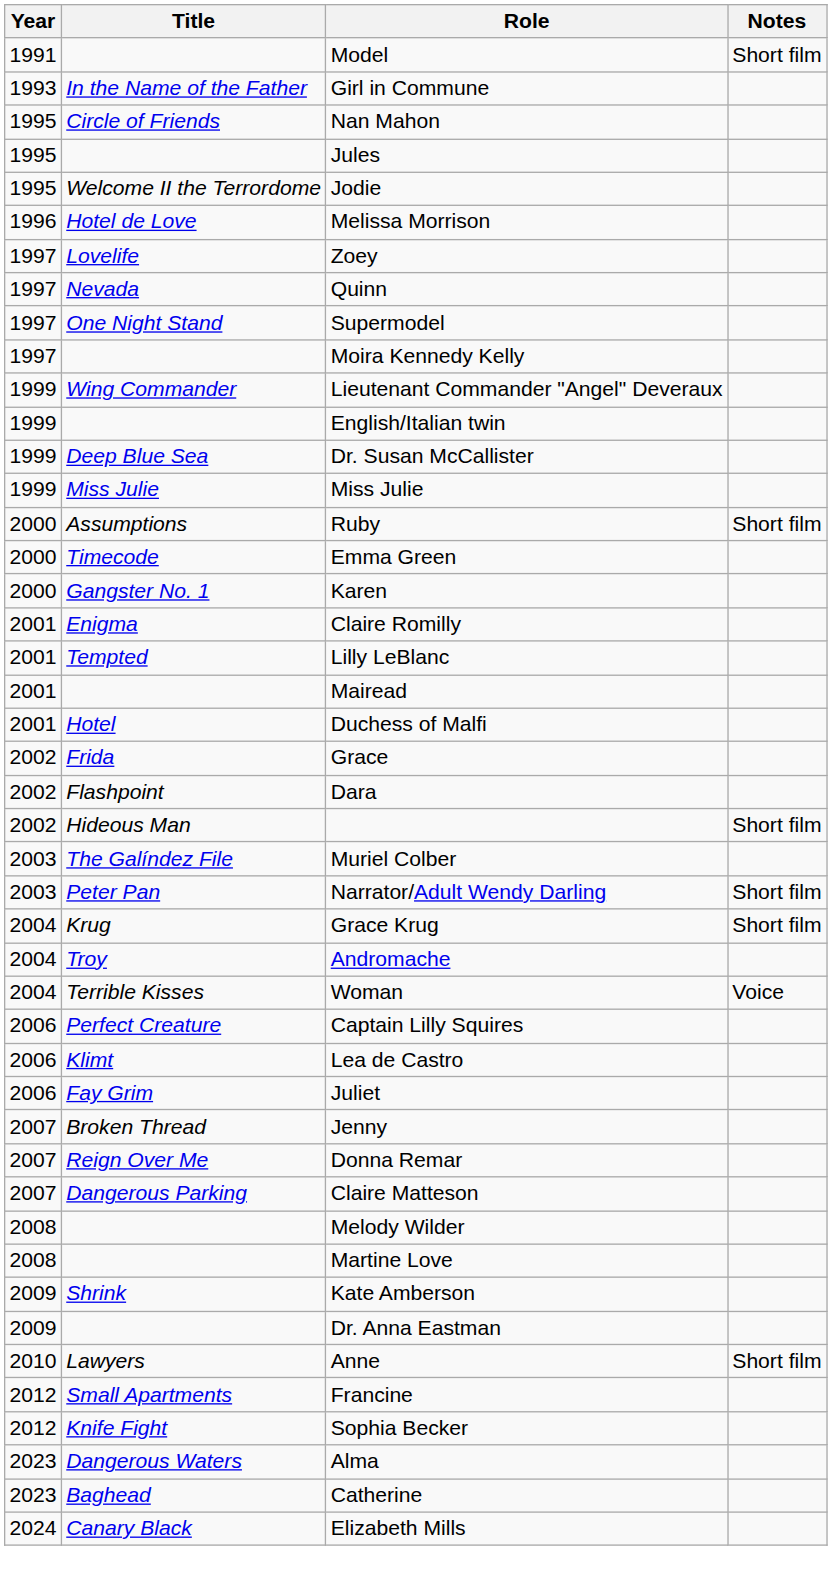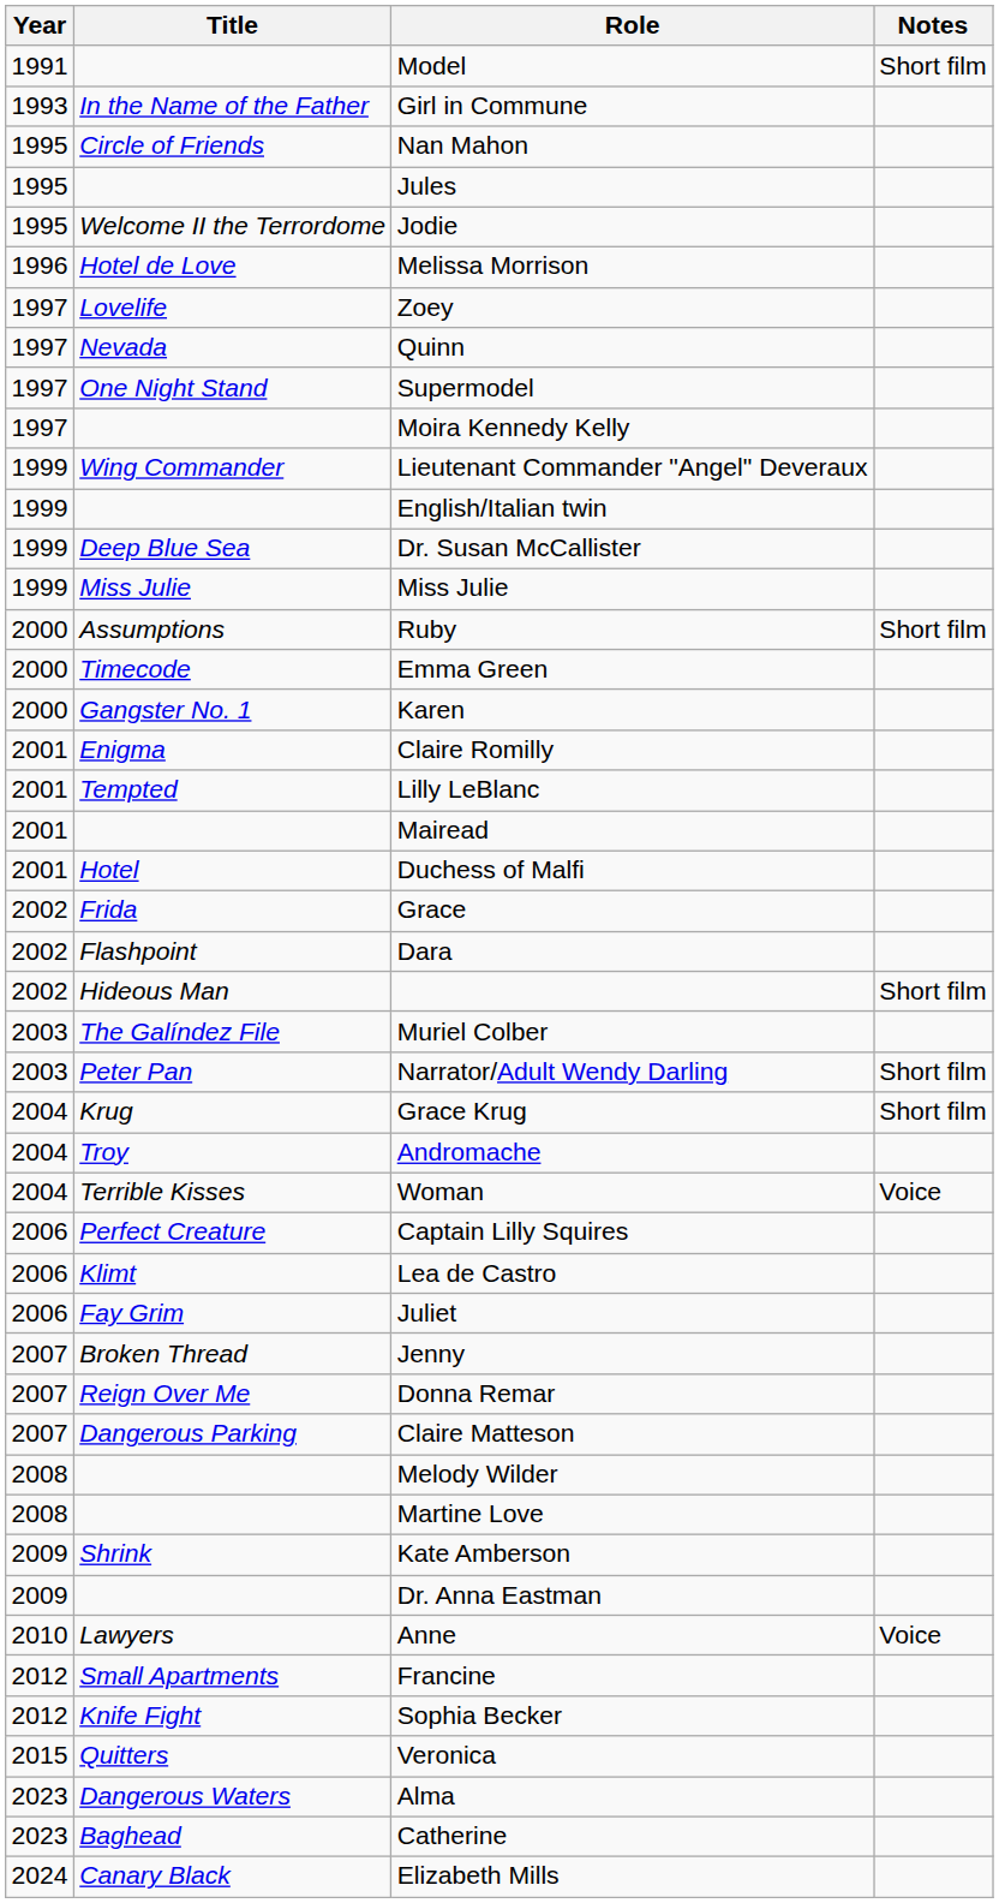Anne | Notes: Short film -> Voice
+ row: 2015 | Quitters | Veronica
